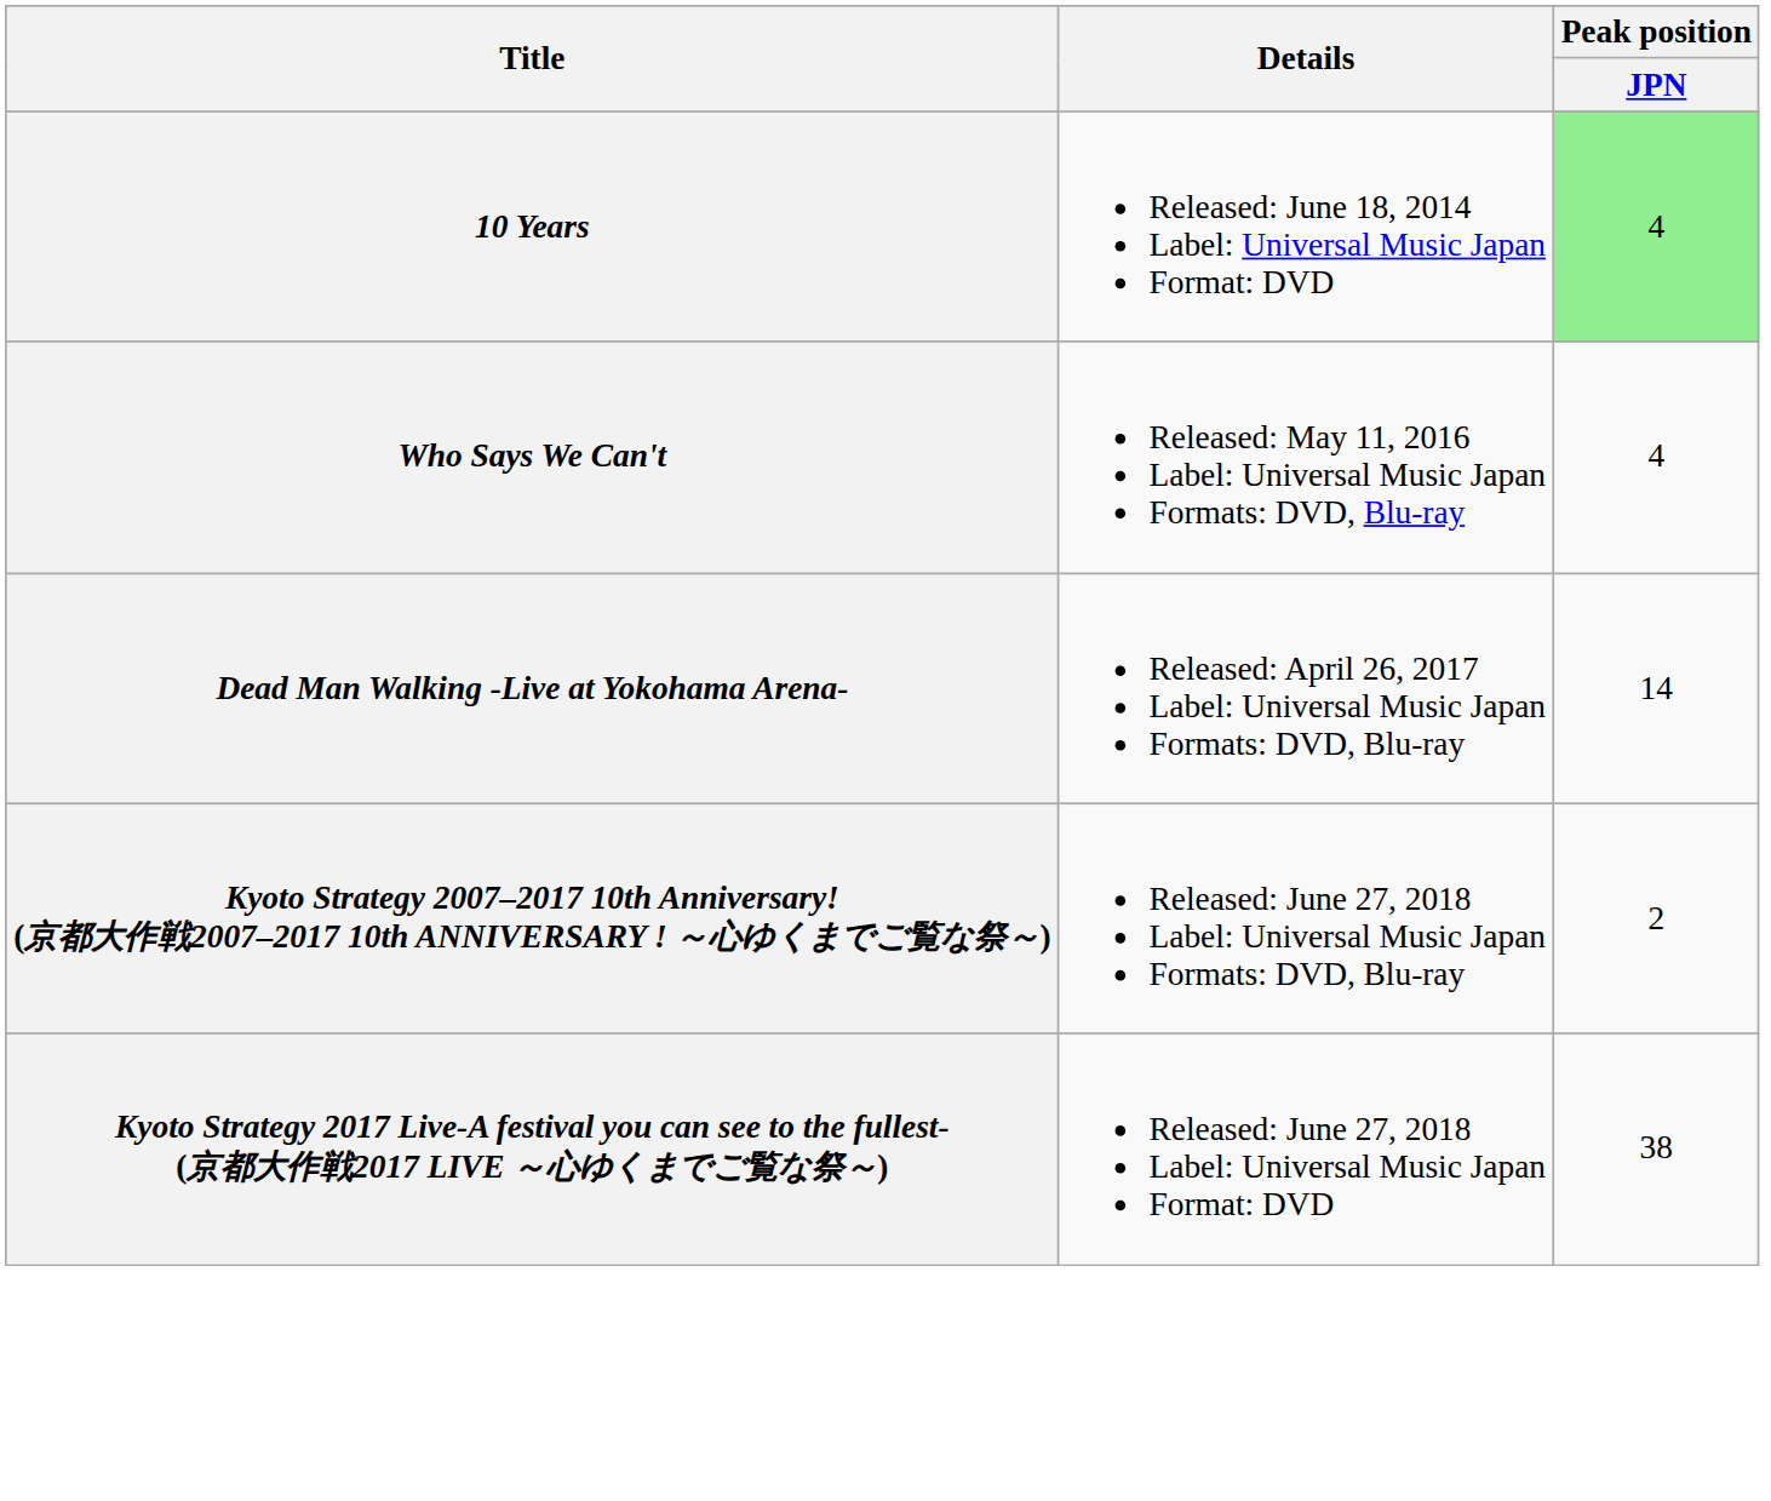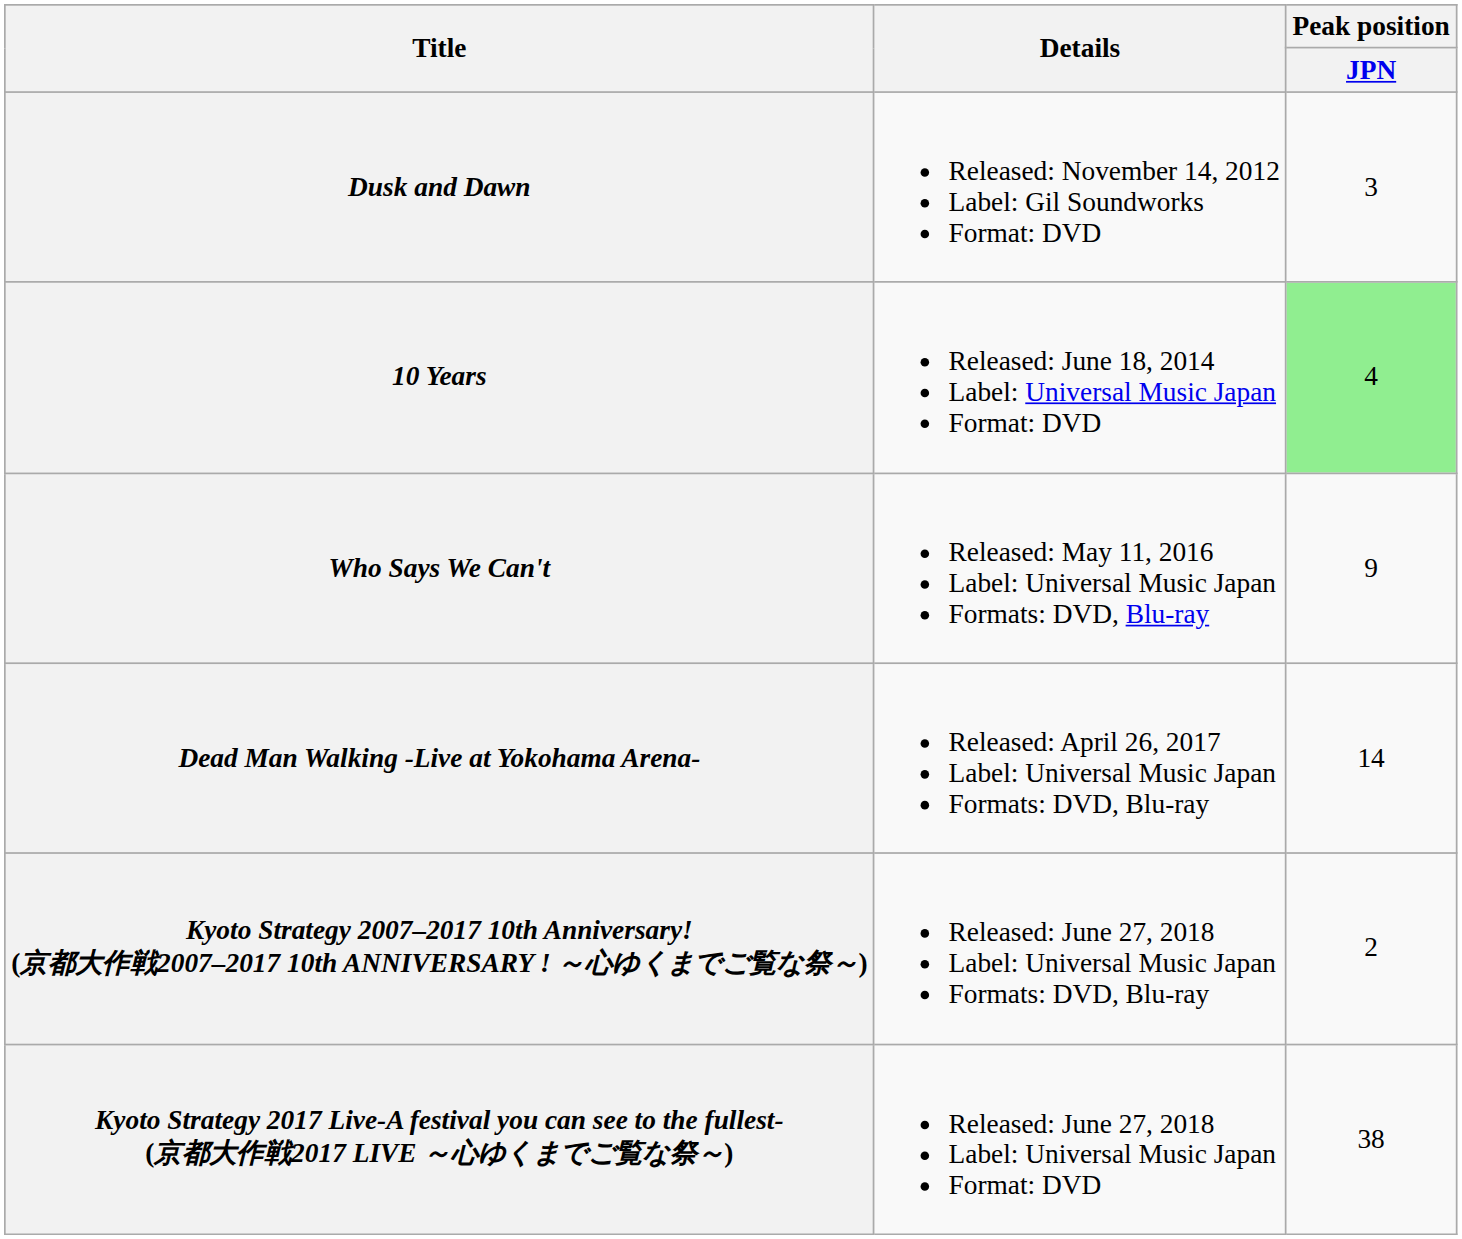+ row: Dusk and Dawn | Released: November 14, 2012 Label: Gil Soundworks Format: DVD | 3
Who Says We Can't | Peak position / JPN: 4 -> 9
